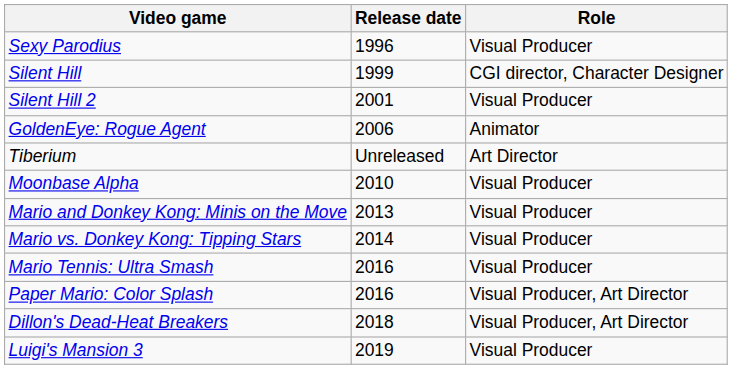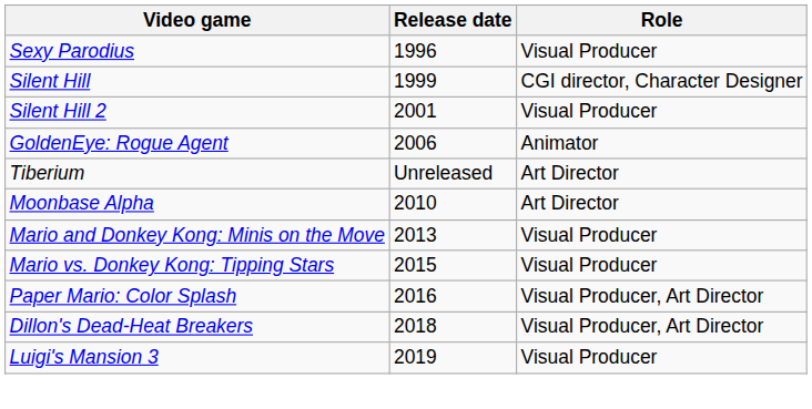Moonbase Alpha | Role: Visual Producer -> Art Director
Mario vs. Donkey Kong: Tipping Stars | Release date: 2014 -> 2015
- row: Mario Tennis: Ultra Smash | 2016 | Visual Producer
